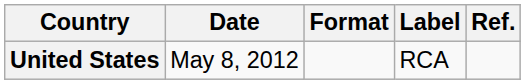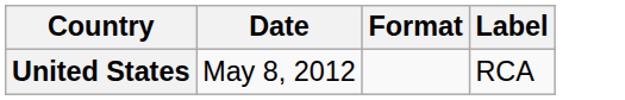- column: Ref.
